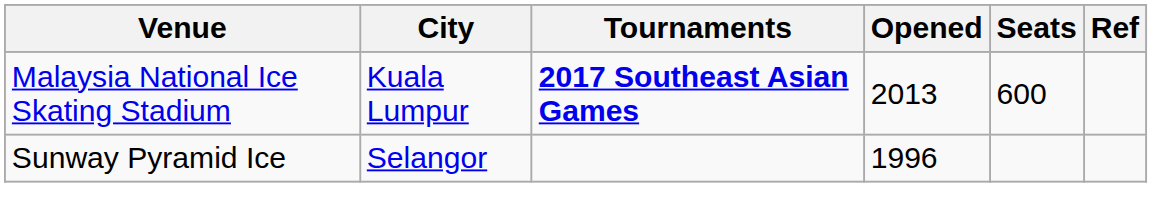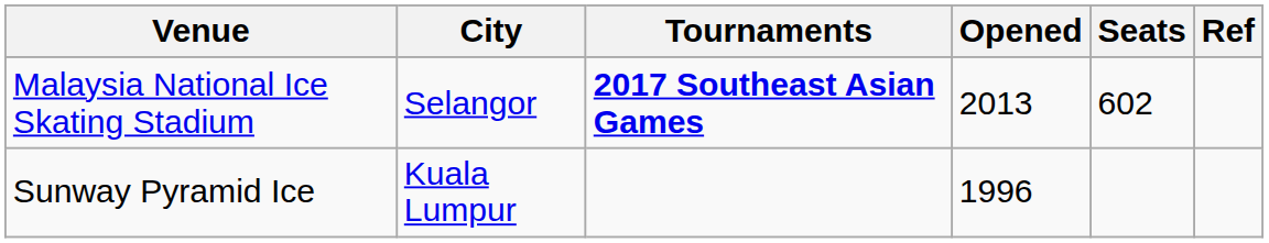Malaysia National Ice Skating Stadium | City: Kuala Lumpur -> Selangor
Malaysia National Ice Skating Stadium | Seats: 600 -> 602
Sunway Pyramid Ice | City: Selangor -> Kuala Lumpur
